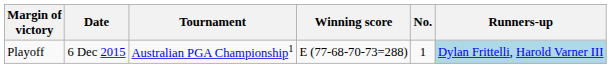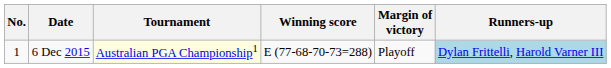columns swapped: No. <-> Margin of victory
6 Dec 2015 | Tournament: no background -> lightyellow background
